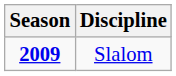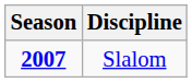Slalom | Season: 2009 -> 2007
